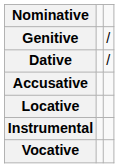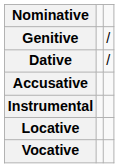rows swapped: Locative <-> Instrumental
